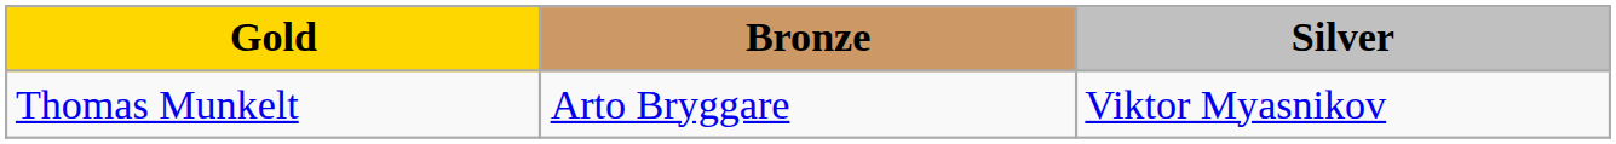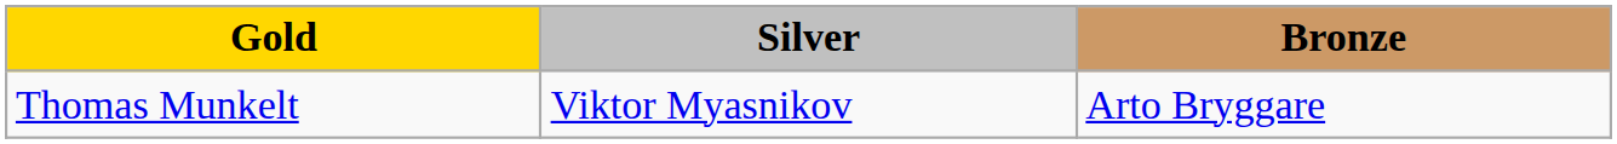columns swapped: Silver <-> Bronze
